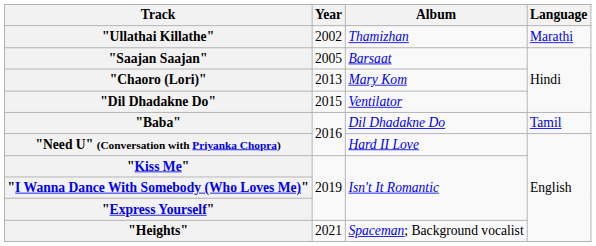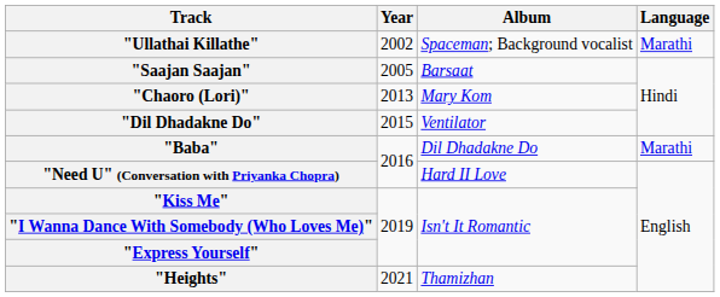"Ullathai Killathe" | Album: Thamizhan -> Spaceman; Background vocalist
"Baba" | Language: Tamil -> Marathi
"Heights" | Album: Spaceman; Background vocalist -> Thamizhan
